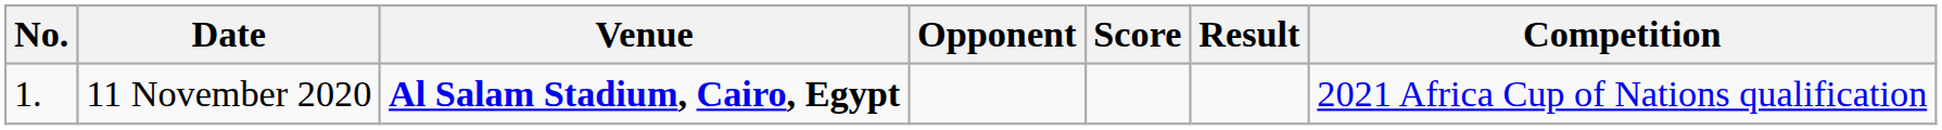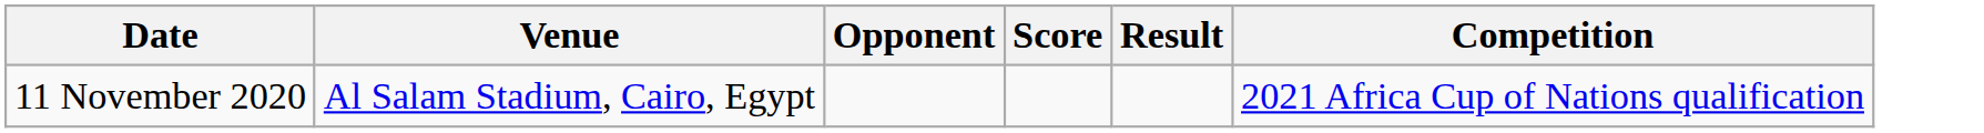- column: No. | 1.
11 November 2020 | Venue: bold -> normal
